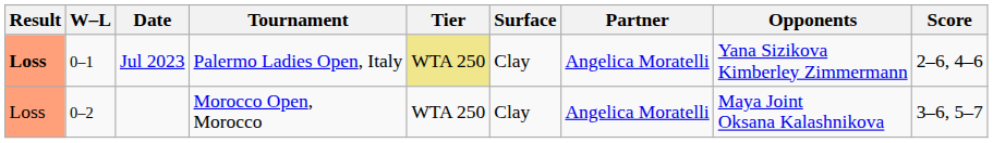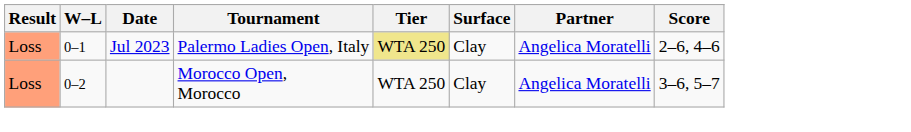- column: Opponents | Yana Sizikova Kimberley Zimmermann | Maya Joint Oksana Kalashnikova
Jul 2023 | Result: bold -> normal
